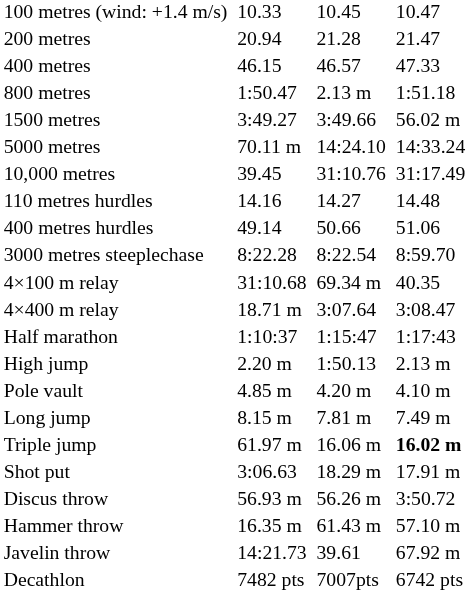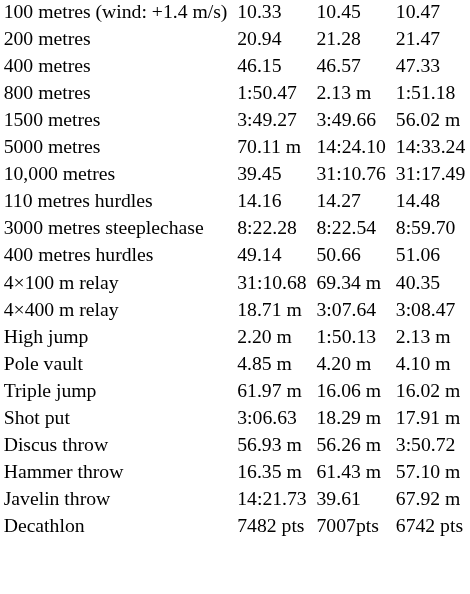rows swapped: 400 metres hurdles <-> 3000 metres steeplechase
- row: Half marathon | 1:10:37 | 1:15:47 | 1:17:43
- row: Long jump | 8.15 m | 7.81 m | 7.49 m
Triple jump | column 7: bold -> normal
